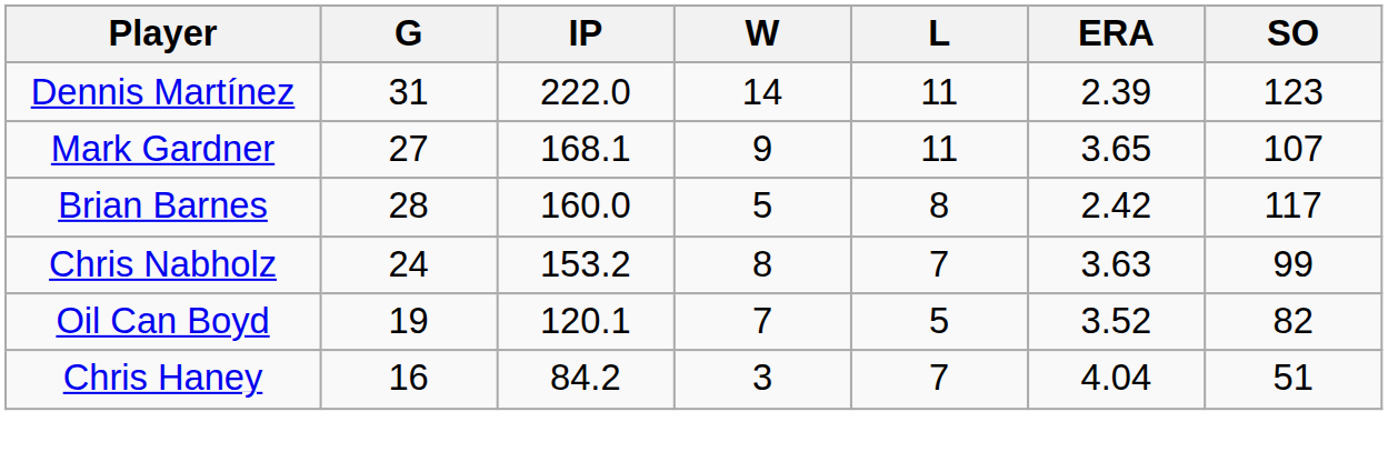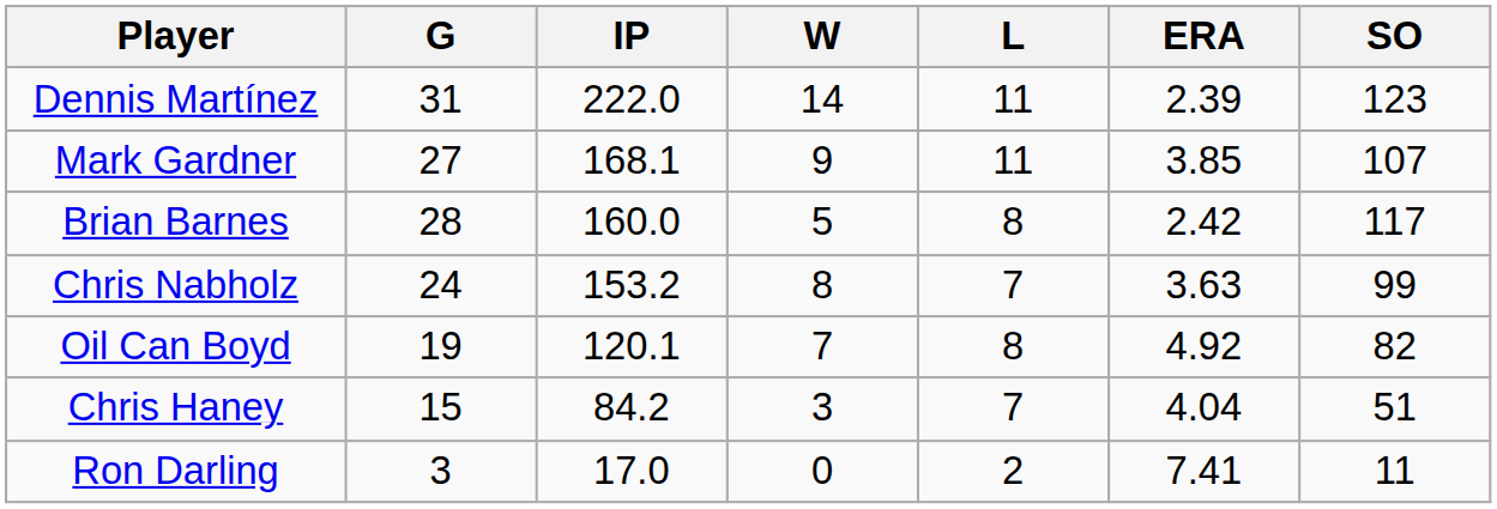Mark Gardner | ERA: 3.65 -> 3.85
Oil Can Boyd | L: 5 -> 8
Oil Can Boyd | ERA: 3.52 -> 4.92
Chris Haney | G: 16 -> 15
+ row: Ron Darling | 3 | 17.0 | 0 | 2 | 7.41 | 11
